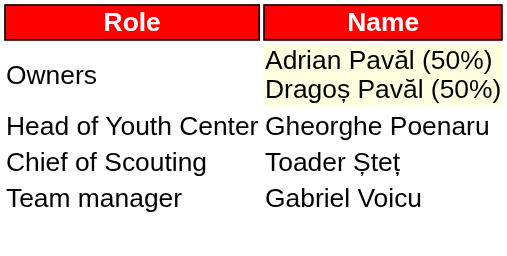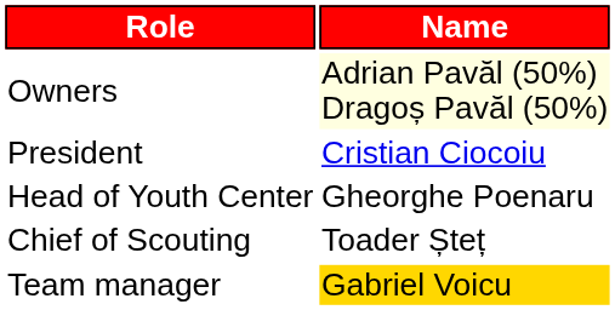+ row: President | Cristian Ciocoiu
Team manager | Name: no background -> gold background
